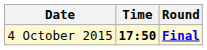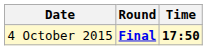columns swapped: Time <-> Round
